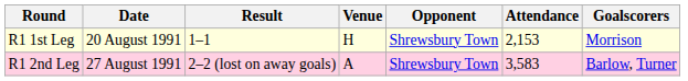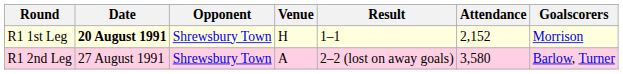columns swapped: Opponent <-> Result
R1 1st Leg | Date: normal -> bold
R1 1st Leg | Attendance: 2,153 -> 2,152
R1 2nd Leg | Attendance: 3,583 -> 3,580
